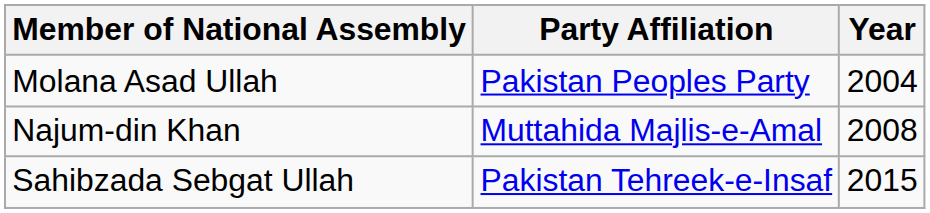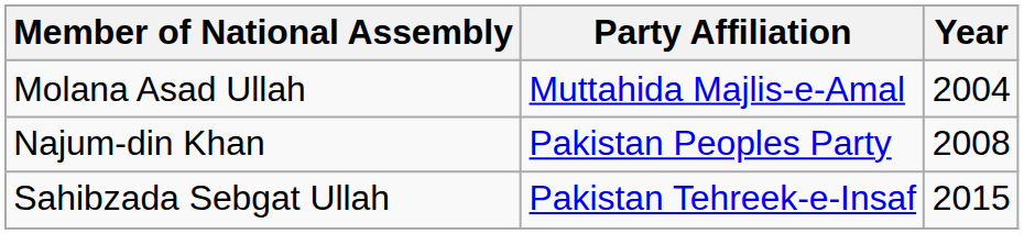Molana Asad Ullah | Party Affiliation: Pakistan Peoples Party -> Muttahida Majlis-e-Amal
Najum-din Khan | Party Affiliation: Muttahida Majlis-e-Amal -> Pakistan Peoples Party
